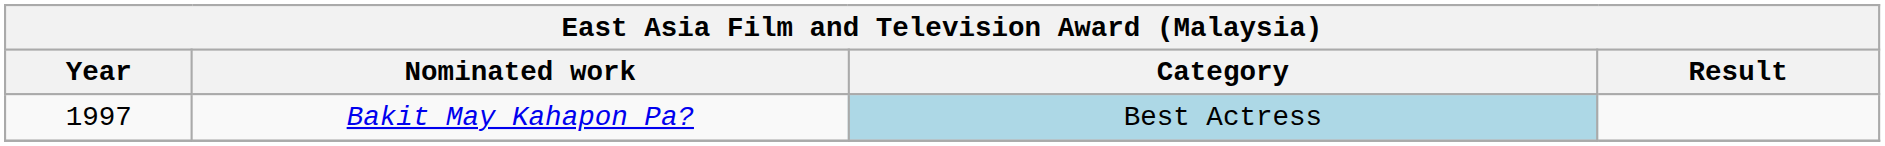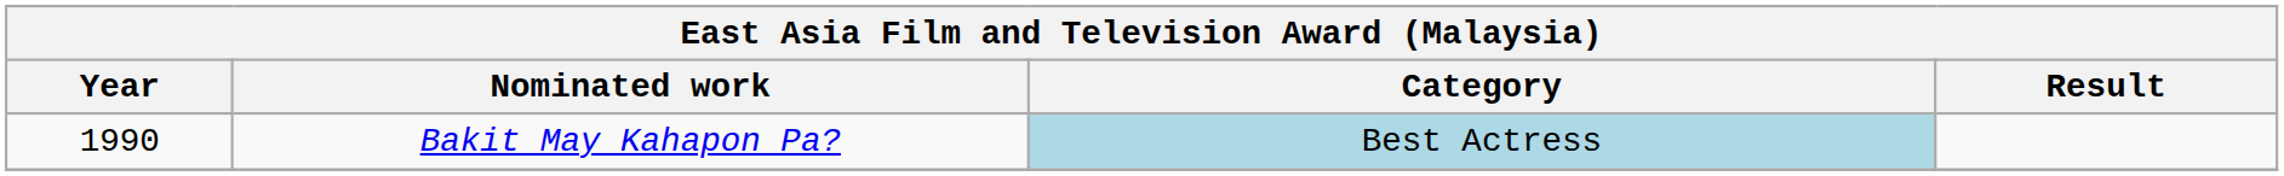Bakit May Kahapon Pa? | Year: 1997 -> 1990
